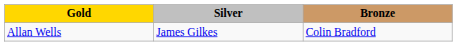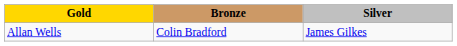columns swapped: Silver <-> Bronze
